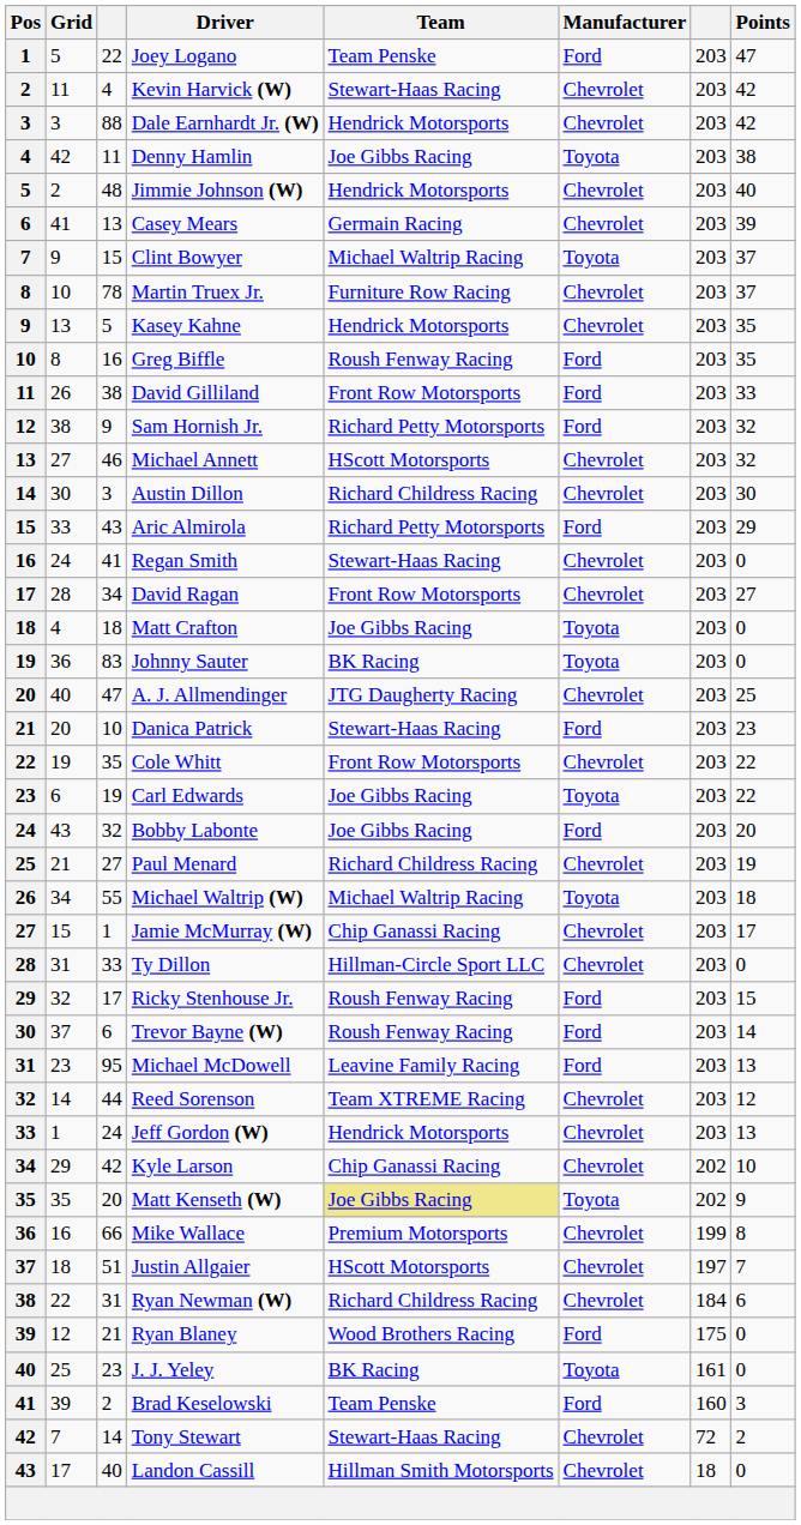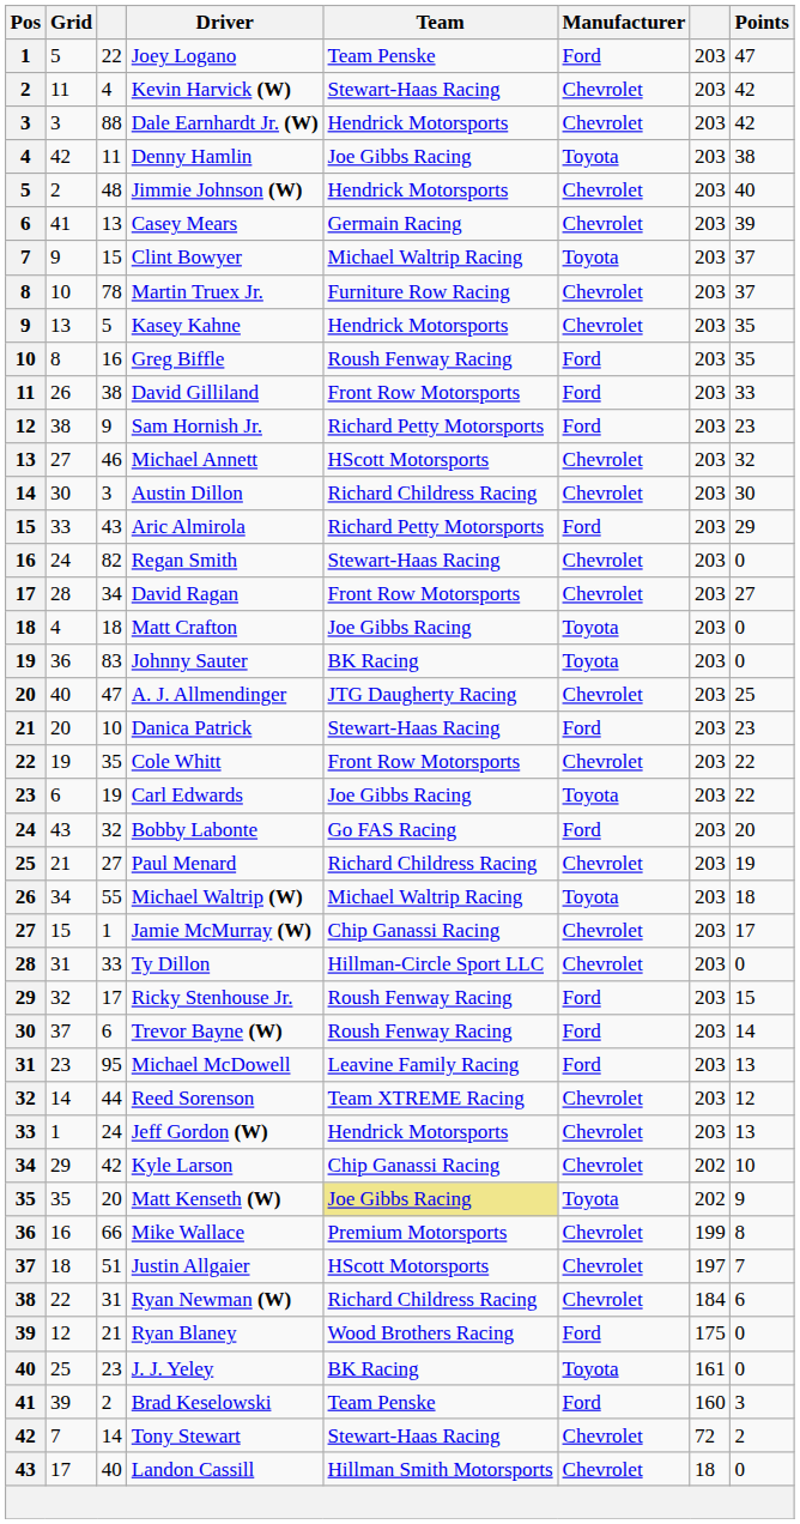Sam Hornish Jr. | Points: 32 -> 23
Regan Smith | column 3: 41 -> 82
Bobby Labonte | Team: Joe Gibbs Racing -> Go FAS Racing
